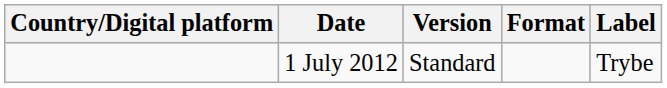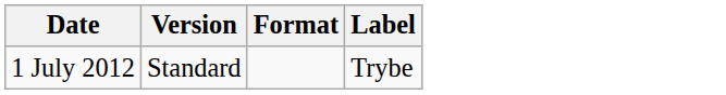- column: Country/Digital platform
